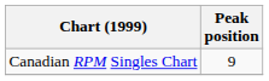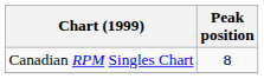Canadian RPM Singles Chart | Peak position: 9 -> 8
